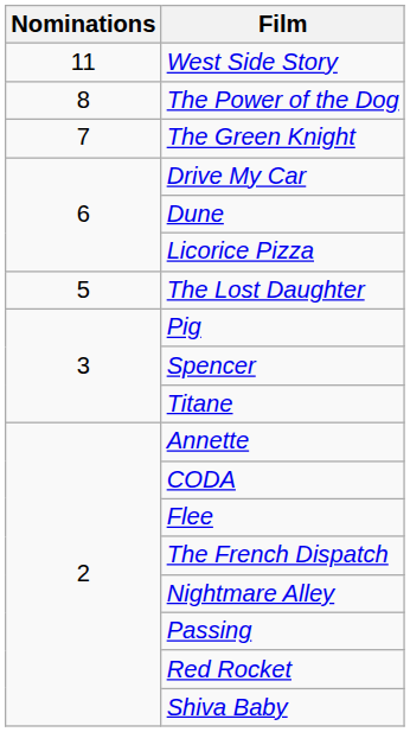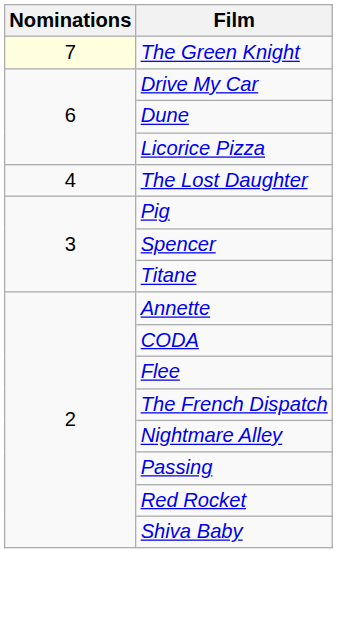- row: 11 | West Side Story
- row: 8 | The Power of the Dog
The Green Knight | Nominations: no background -> lightyellow background
The Lost Daughter | Nominations: 5 -> 4
